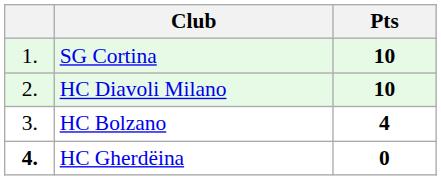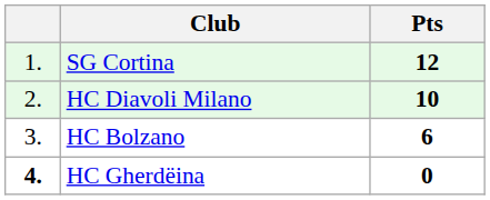SG Cortina | Pts: 10 -> 12
HC Bolzano | Pts: 4 -> 6
